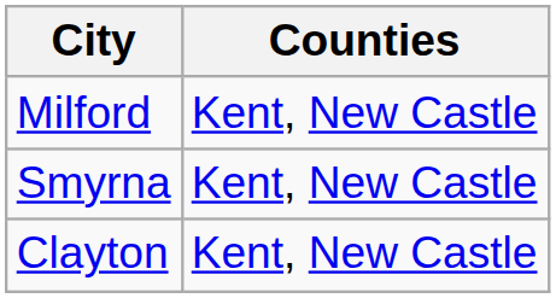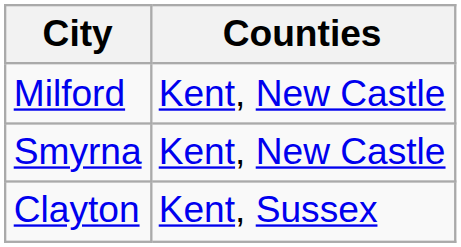Clayton | Counties: Kent, New Castle -> Kent, Sussex
